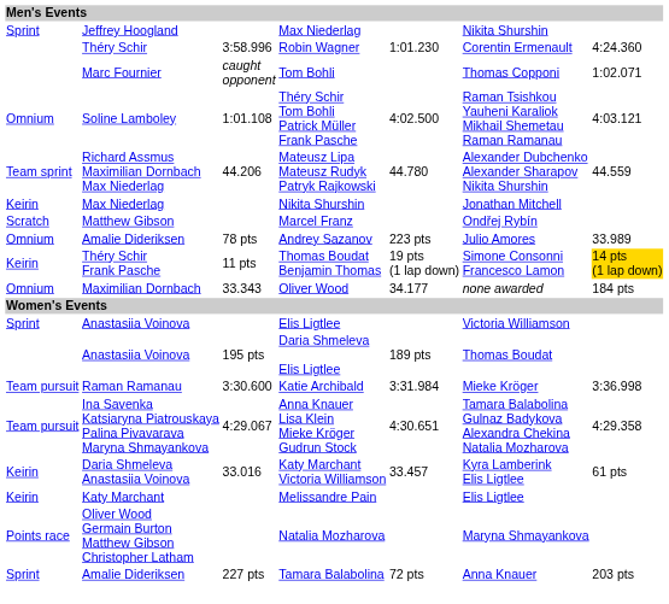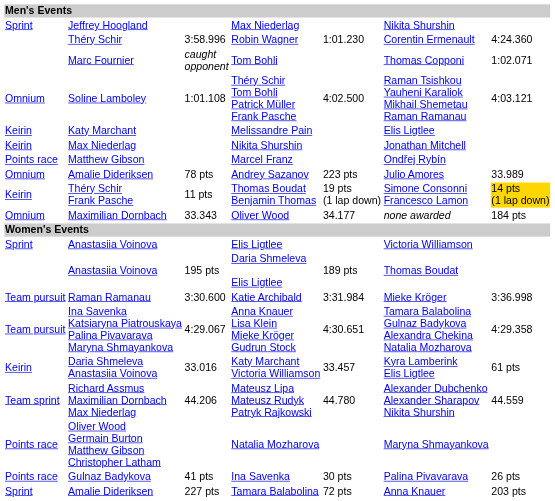rows swapped: Mateusz Lipa Mateusz Rudyk Patryk Rajkowski <-> Melissandre Pain
Marcel Franz | column 1: Scratch -> Points race
+ row: Points race | Gulnaz Badykova | 41 pts | Ina Savenka | 30 pts | Palina Pivavarava | 26 pts
